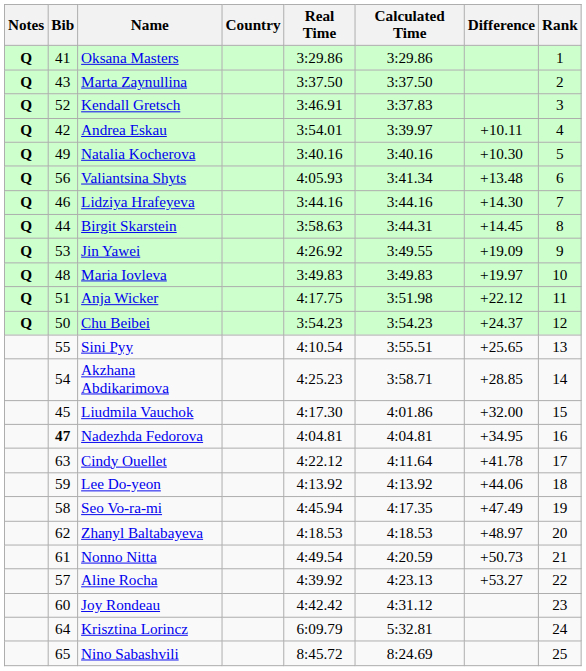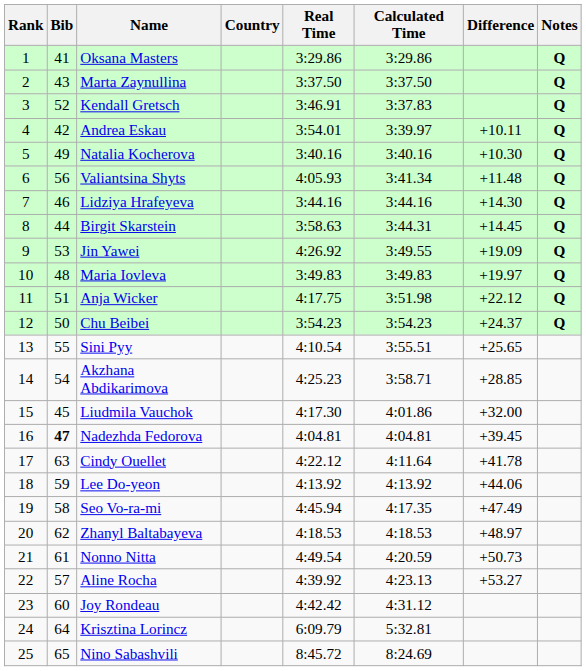columns swapped: Rank <-> Notes
Valiantsina Shyts | Difference: +13.48 -> +11.48
Nadezhda Fedorova | Difference: +34.95 -> +39.45
